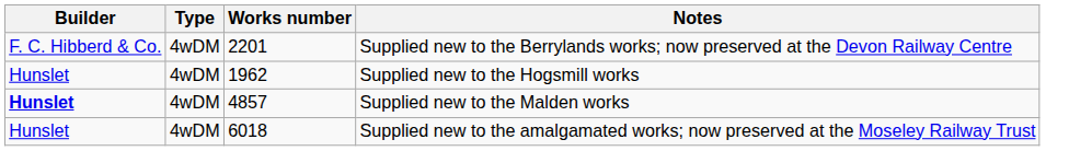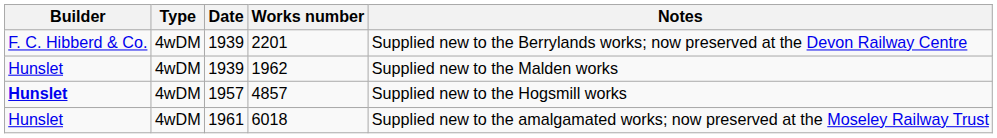+ column: Date | 1939 | 1939 | 1957 | 1961
1962 | Notes: Supplied new to the Hogsmill works -> Supplied new to the Malden works
4857 | Notes: Supplied new to the Malden works -> Supplied new to the Hogsmill works
